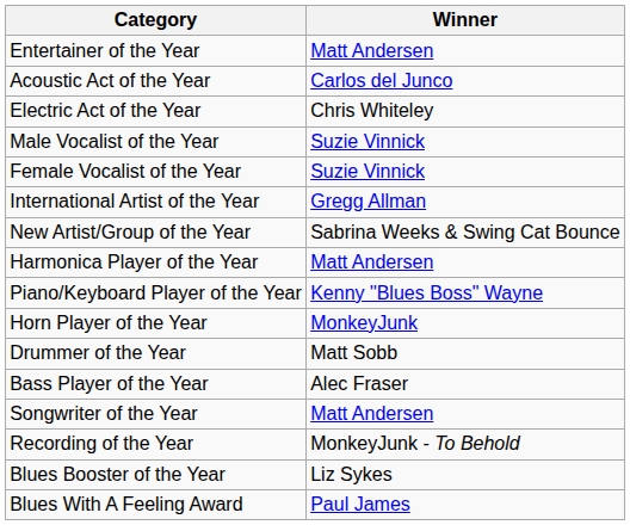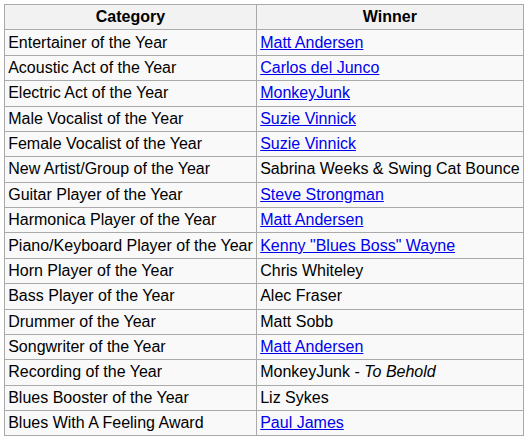Electric Act of the Year | Winner: Chris Whiteley -> MonkeyJunk
- row: International Artist of the Year | Gregg Allman
+ row: Guitar Player of the Year | Steve Strongman
Horn Player of the Year | Winner: MonkeyJunk -> Chris Whiteley
rows swapped: Drummer of the Year <-> Bass Player of the Year
